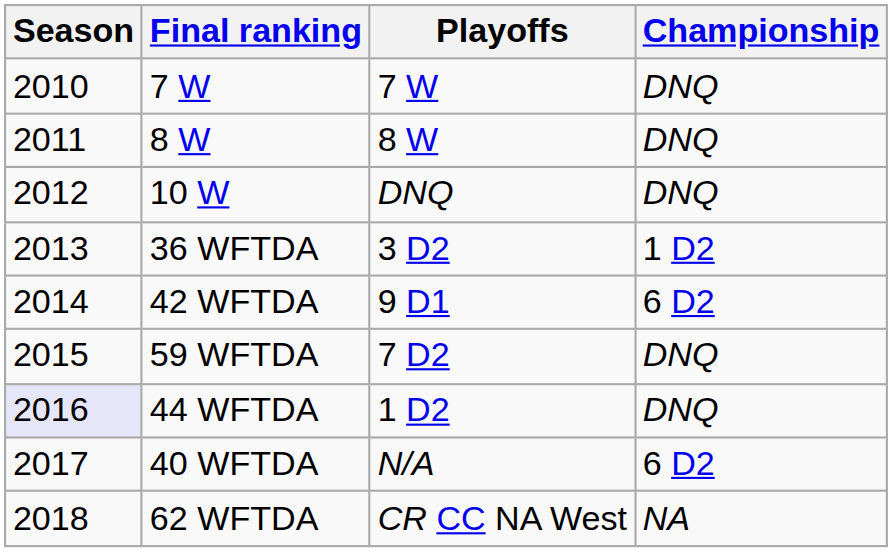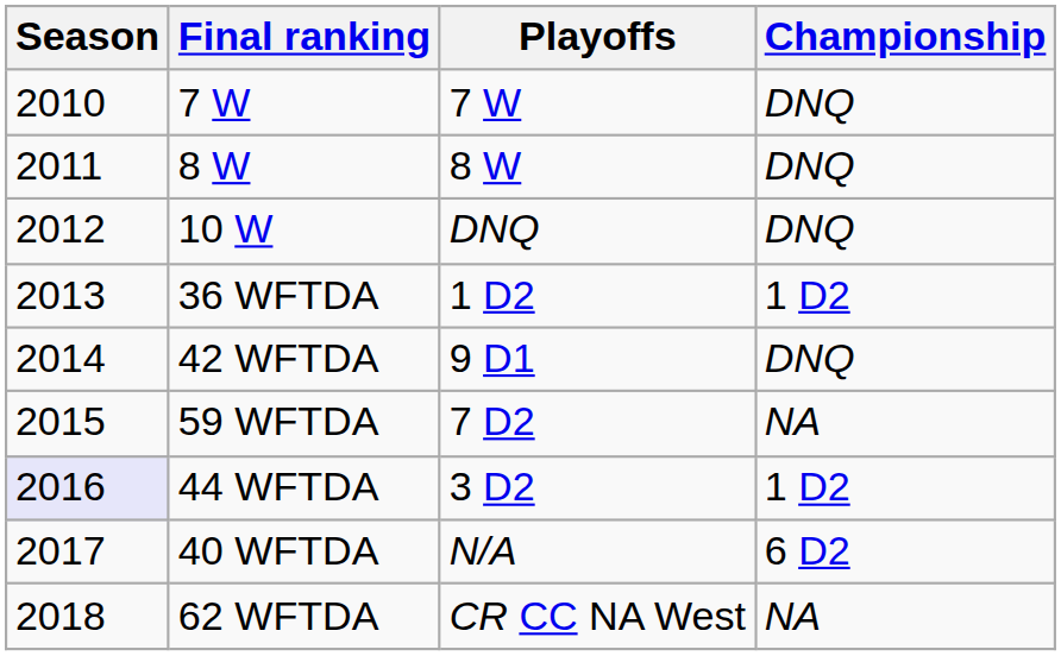36 WFTDA | Playoffs: 3 D2 -> 1 D2
42 WFTDA | Championship: 6 D2 -> DNQ
59 WFTDA | Championship: DNQ -> NA
44 WFTDA | Playoffs: 1 D2 -> 3 D2
44 WFTDA | Championship: DNQ -> 1 D2
